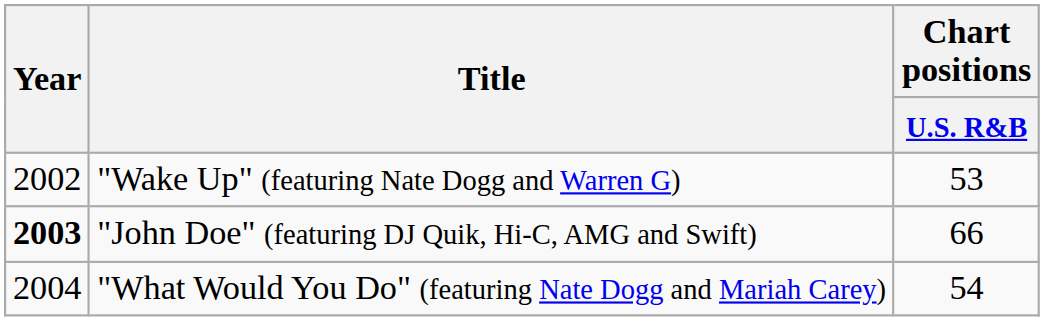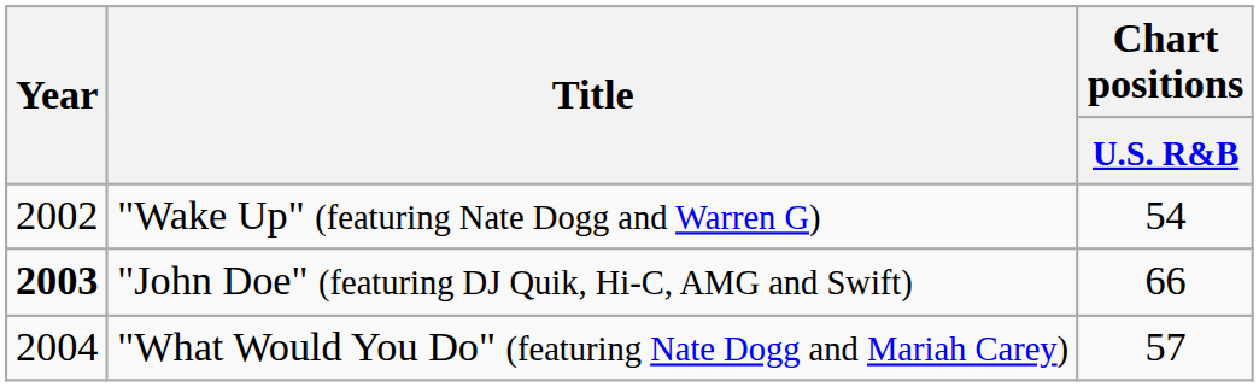"Wake Up" (featuring Nate Dogg and Warren G) | Chart positions / U.S. R&B: 53 -> 54
"What Would You Do" (featuring Nate Dogg and Mariah Carey) | Chart positions / U.S. R&B: 54 -> 57
